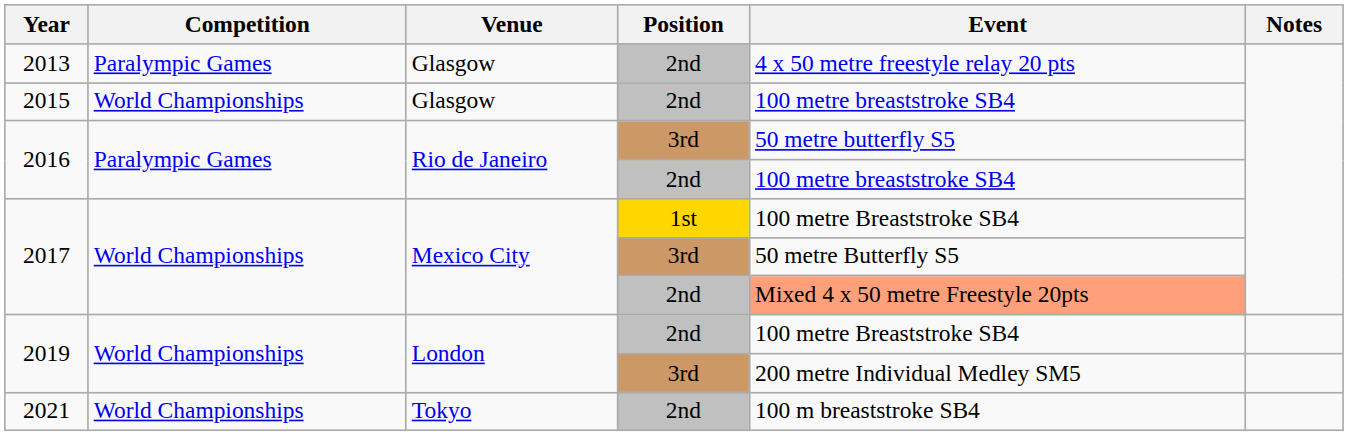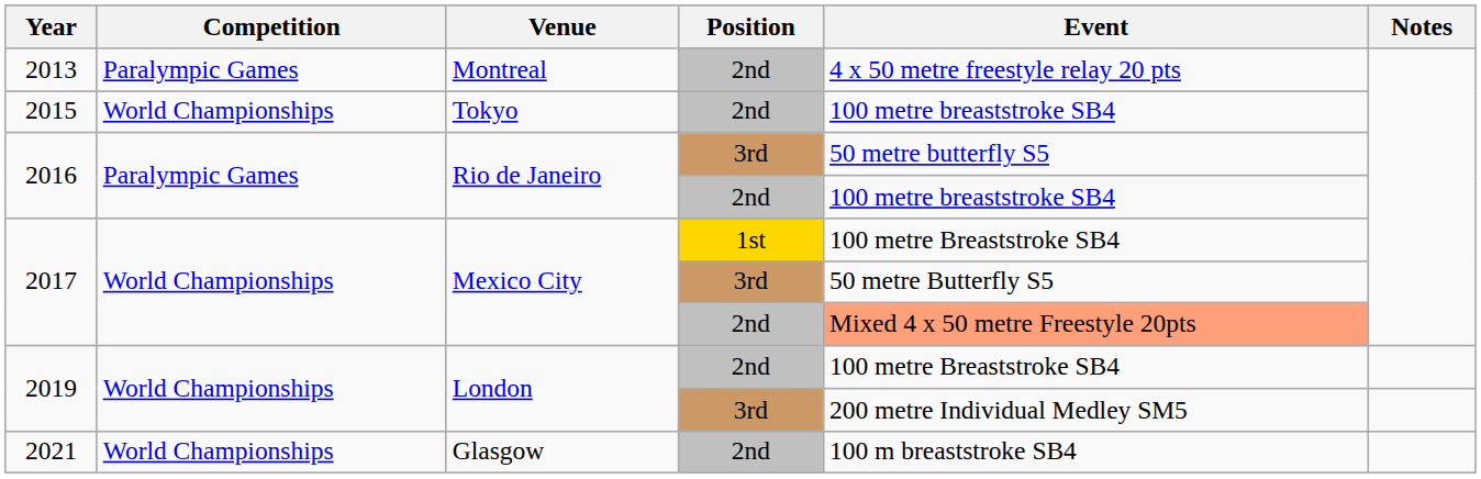2013 | Venue: Glasgow -> Montreal
2015 | Venue: Glasgow -> Tokyo
2021 | Venue: Tokyo -> Glasgow
